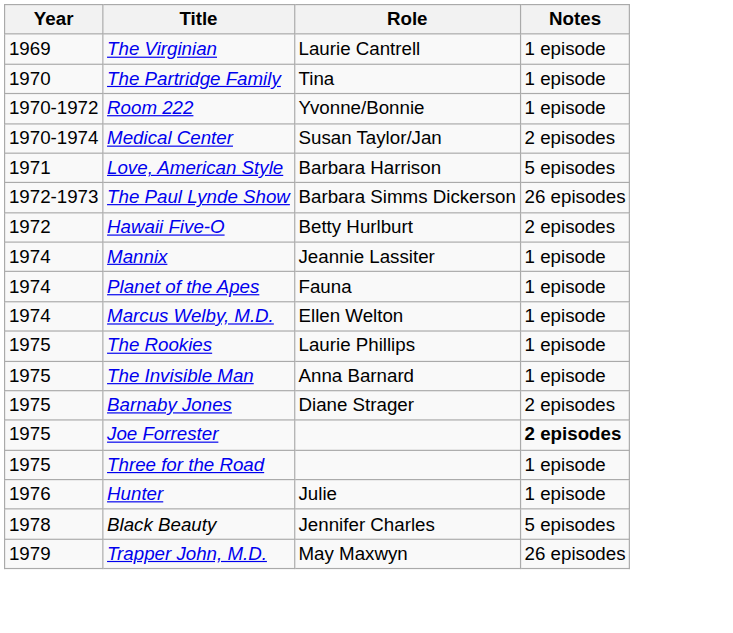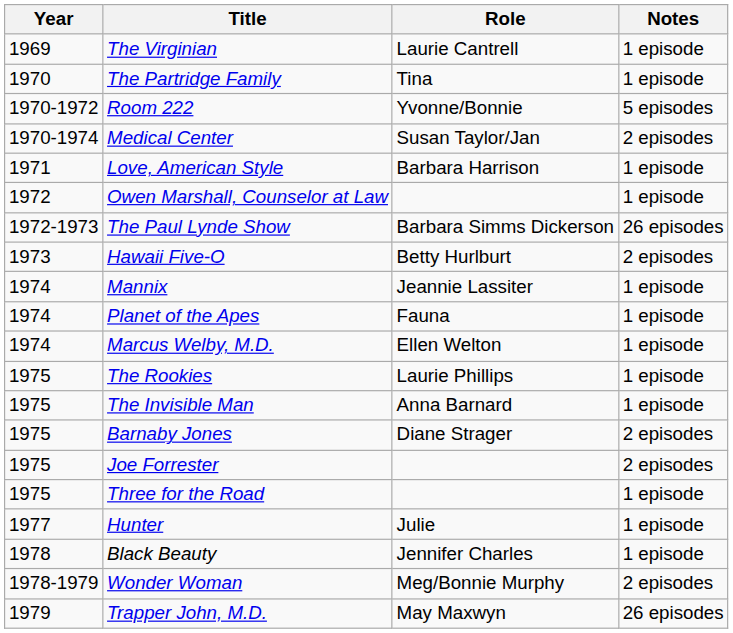Room 222 | Notes: 1 episode -> 5 episodes
Love, American Style | Notes: 5 episodes -> 1 episode
+ row: 1972 | Owen Marshall, Counselor at Law | 1 episode
Hawaii Five-O | Year: 1972 -> 1973
Joe Forrester | Notes: bold -> normal
Hunter | Year: 1976 -> 1977
Black Beauty | Notes: 5 episodes -> 1 episode
+ row: 1978-1979 | Wonder Woman | Meg/Bonnie Murphy | 2 episodes
